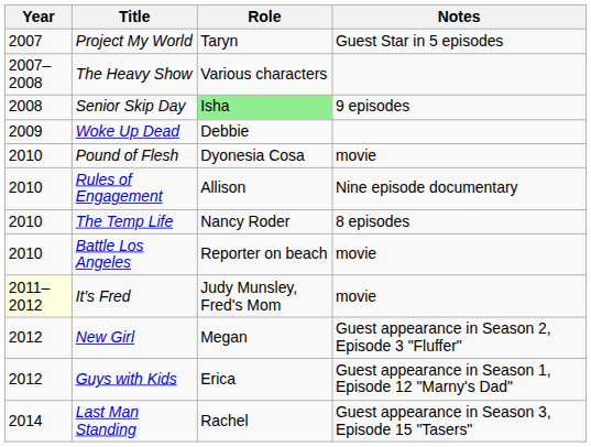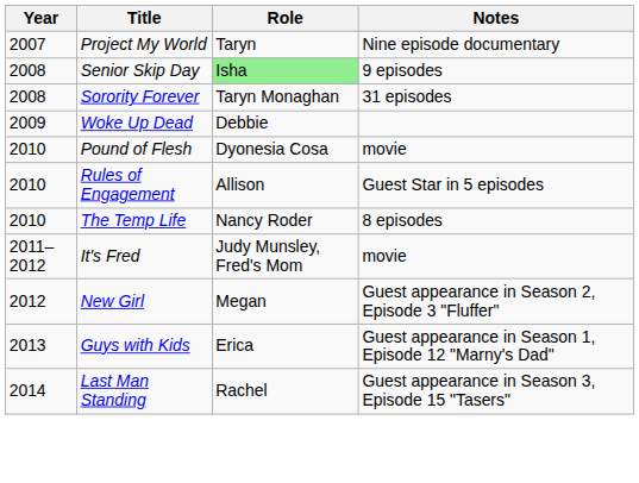Project My World | Notes: Guest Star in 5 episodes -> Nine episode documentary
- row: 2007–2008 | The Heavy Show | Various characters
+ row: 2008 | Sorority Forever | Taryn Monaghan | 31 episodes
Rules of Engagement | Notes: Nine episode documentary -> Guest Star in 5 episodes
- row: 2010 | Battle Los Angeles | Reporter on beach | movie
It's Fred | Year: lightyellow background -> no background
Guys with Kids | Year: 2012 -> 2013
